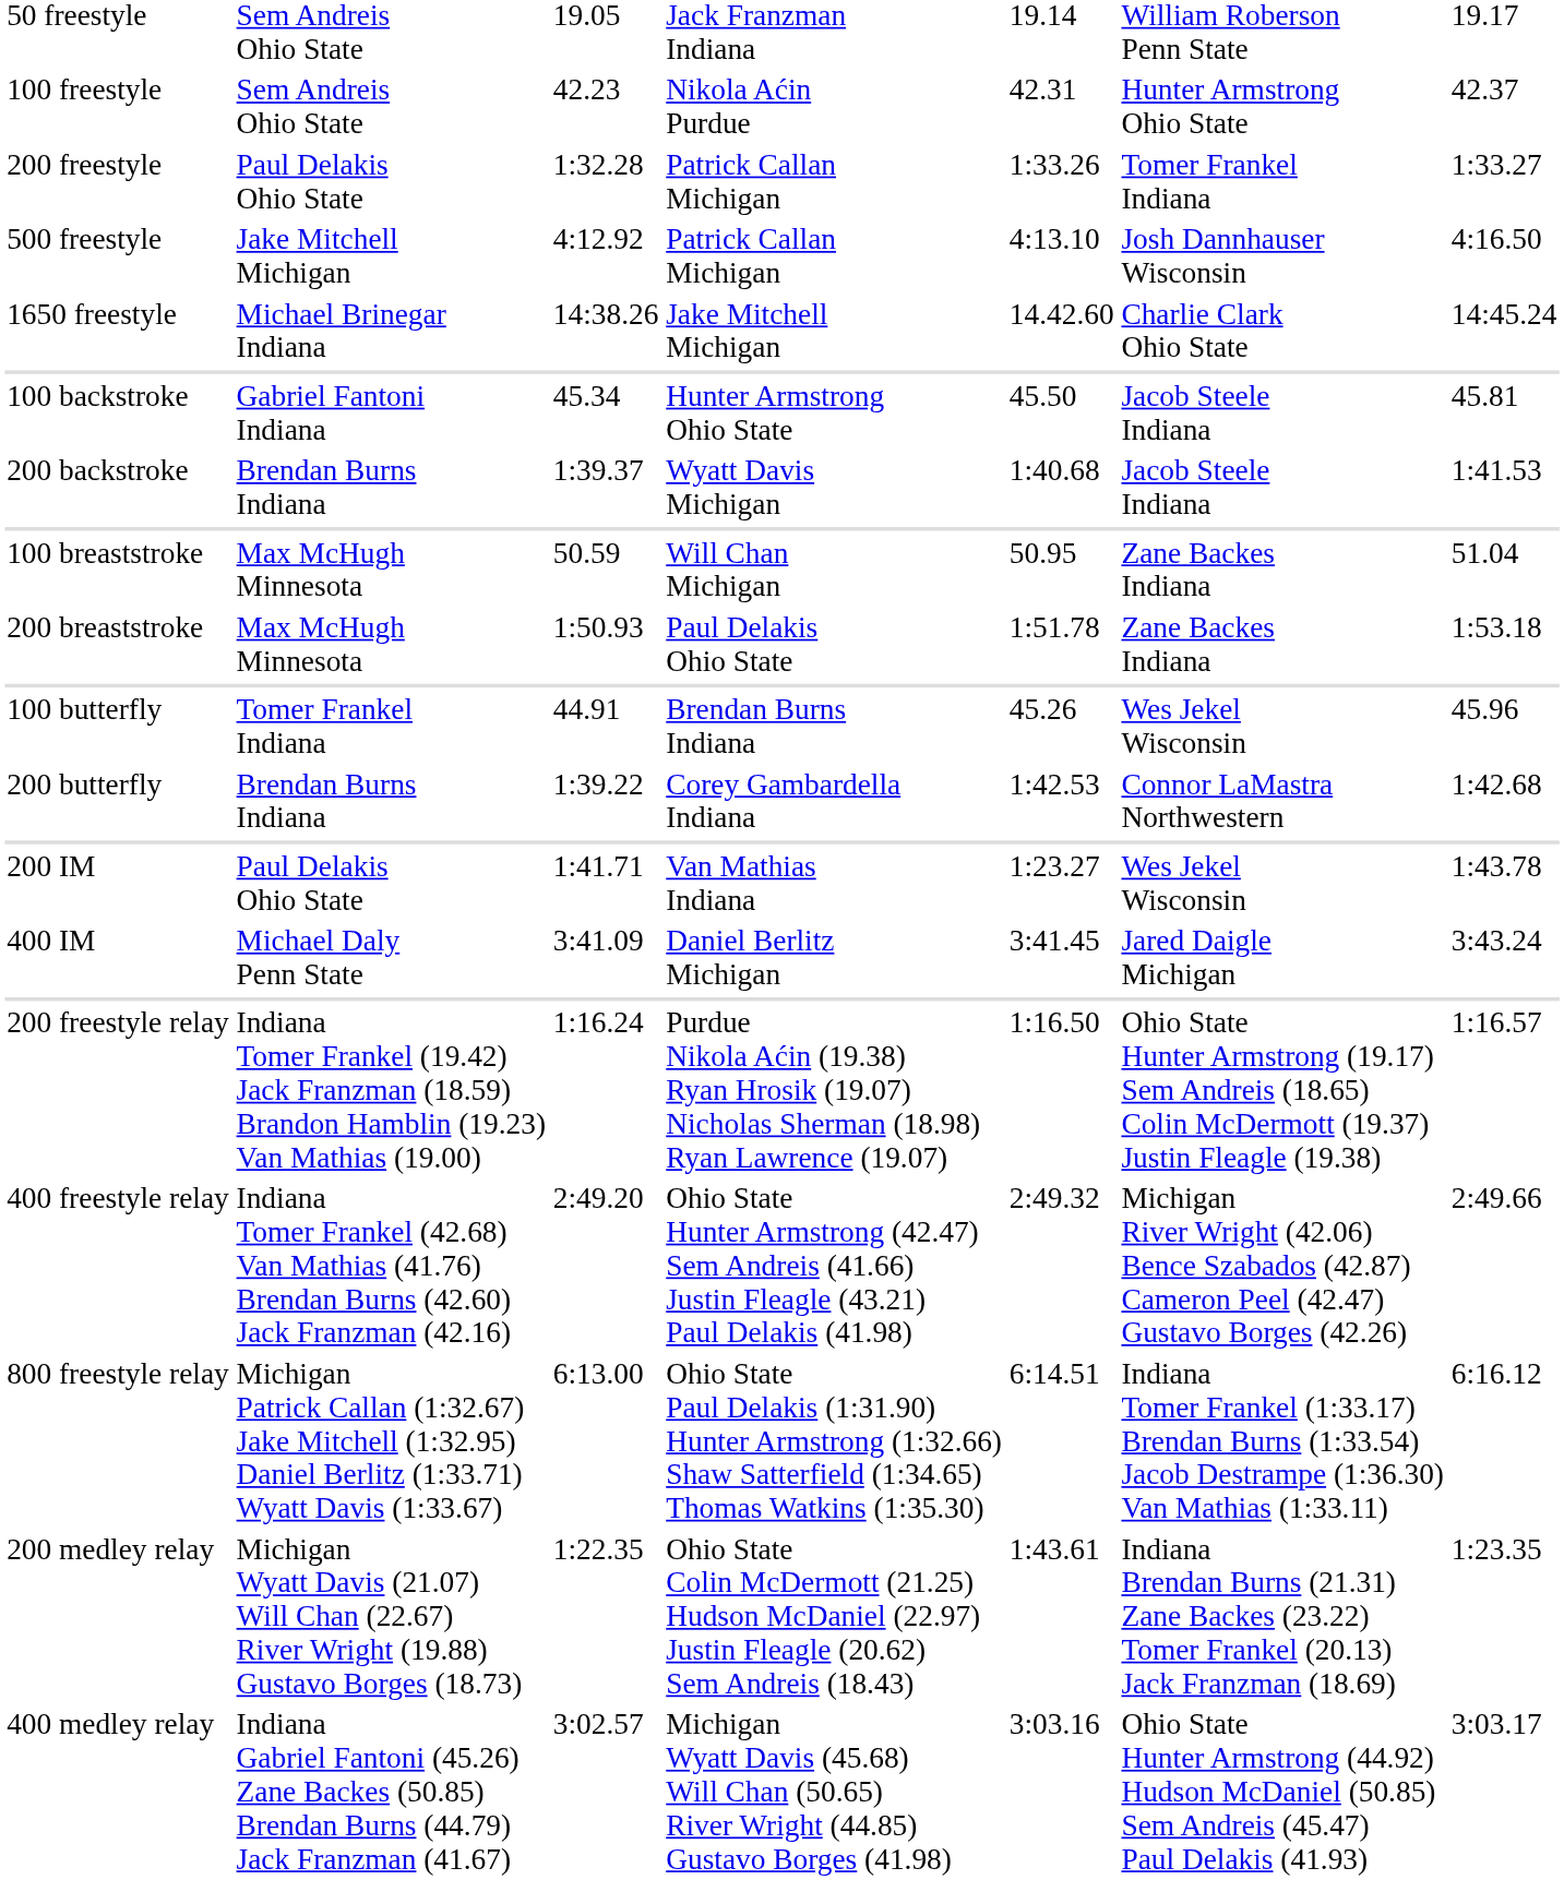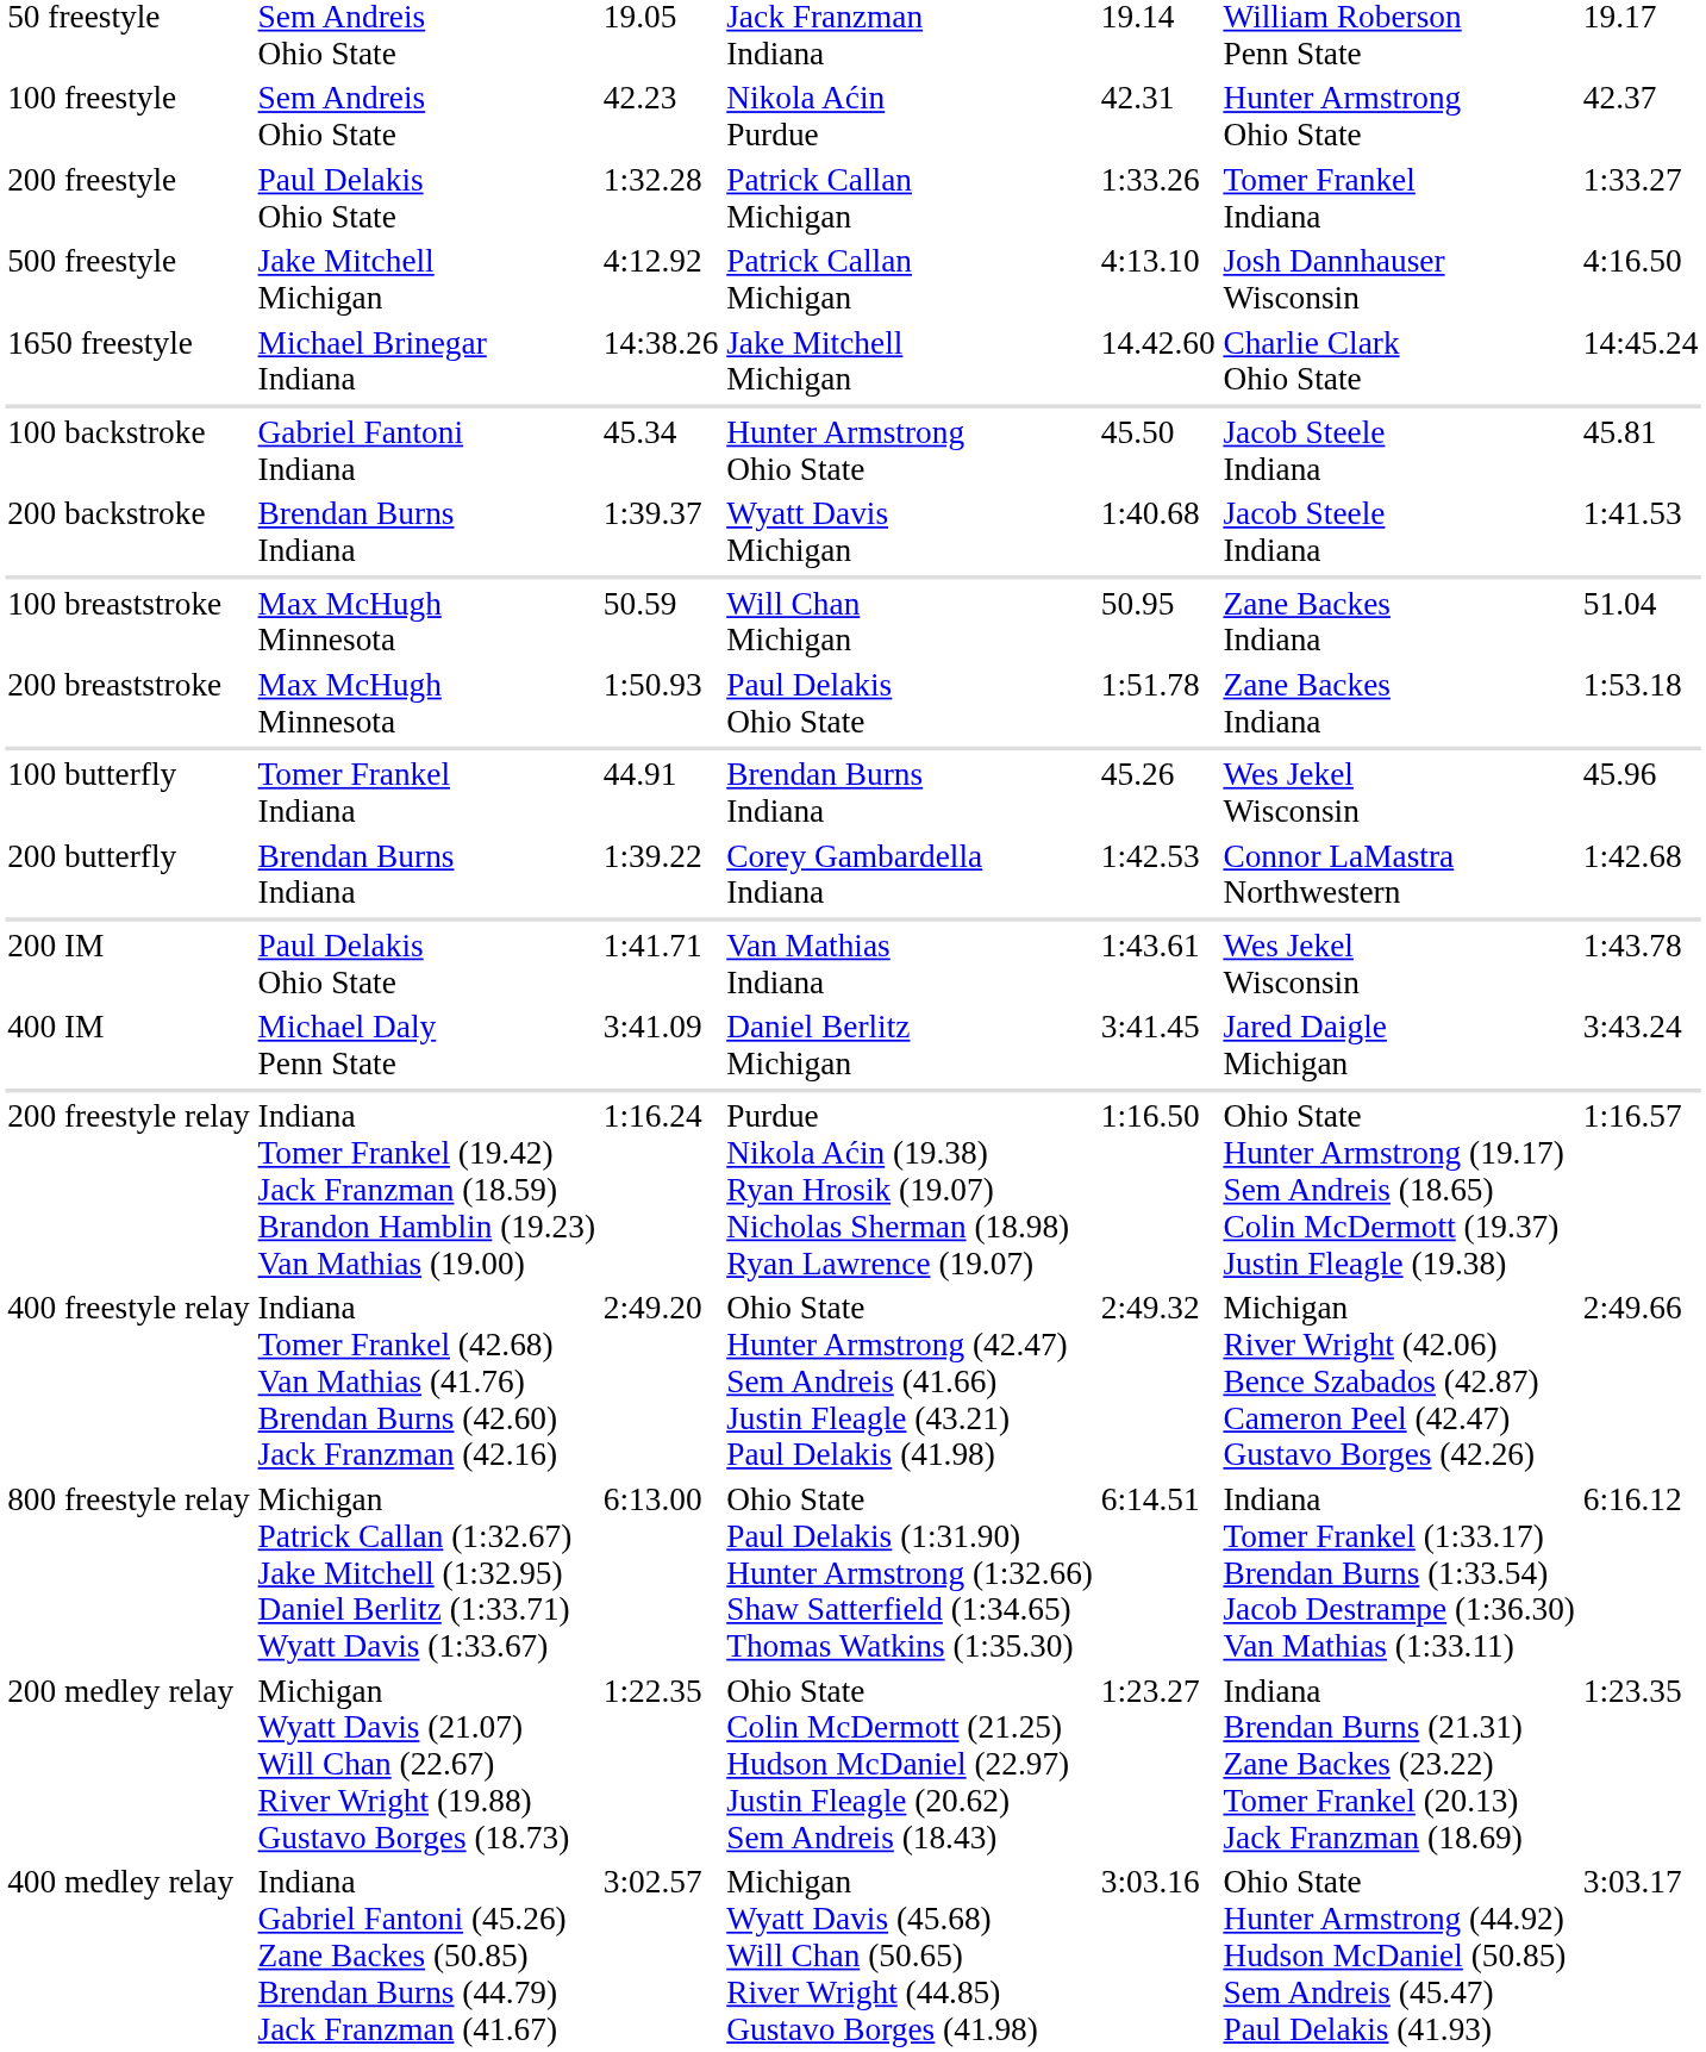200 IM | column 5: 1:23.27 -> 1:43.61
200 medley relay | column 5: 1:43.61 -> 1:23.27
